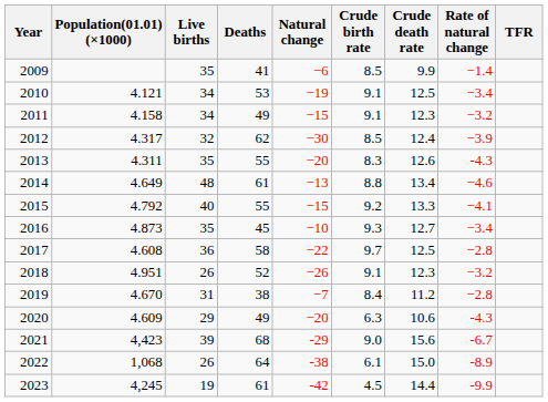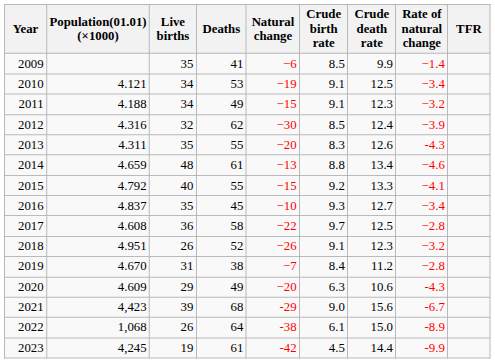2011 | Population(01.01) (×1000): 4.158 -> 4.188
2012 | Population(01.01) (×1000): 4.317 -> 4.316
2014 | Population(01.01) (×1000): 4.649 -> 4.659
2016 | Population(01.01) (×1000): 4.873 -> 4.837
